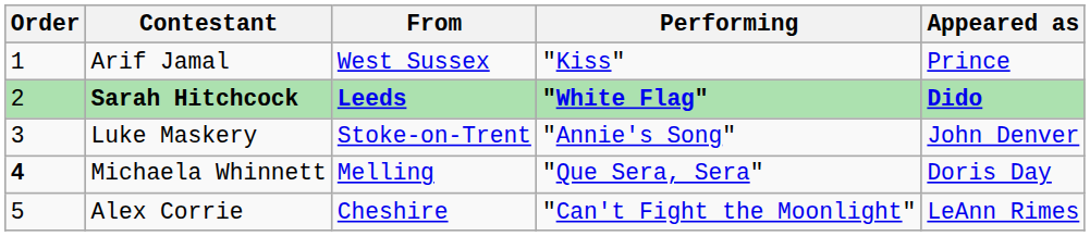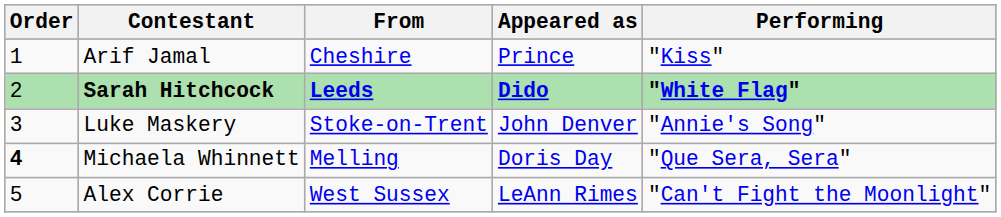columns swapped: Appeared as <-> Performing
Arif Jamal | From: West Sussex -> Cheshire
Alex Corrie | From: Cheshire -> West Sussex
